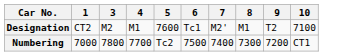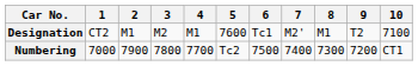+ column: 2 | M1 | 7900
